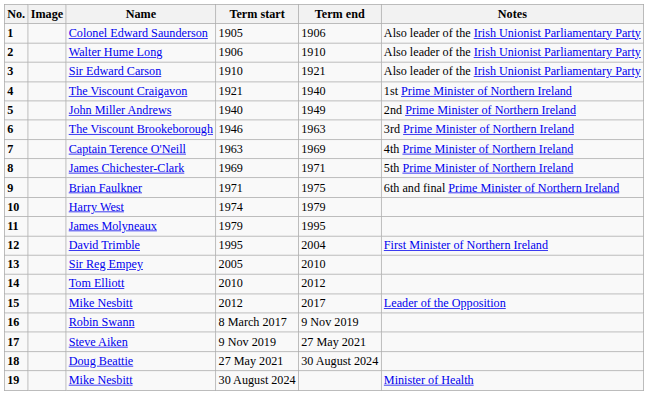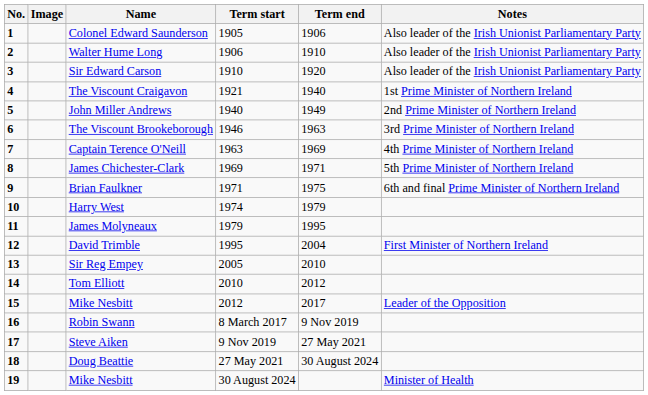Sir Edward Carson | Term end: 1921 -> 1920
